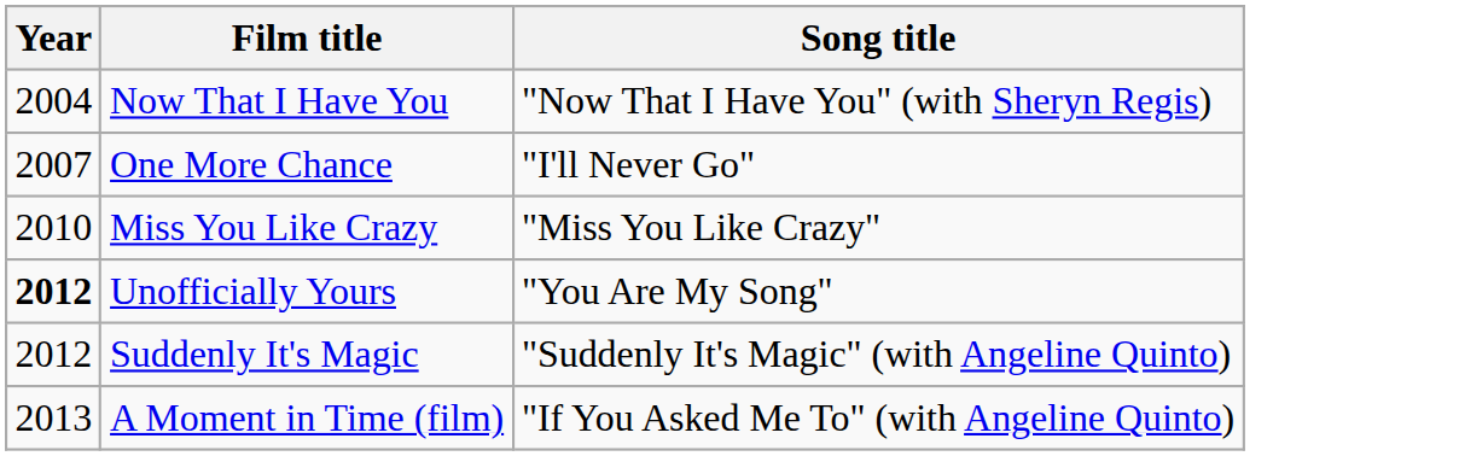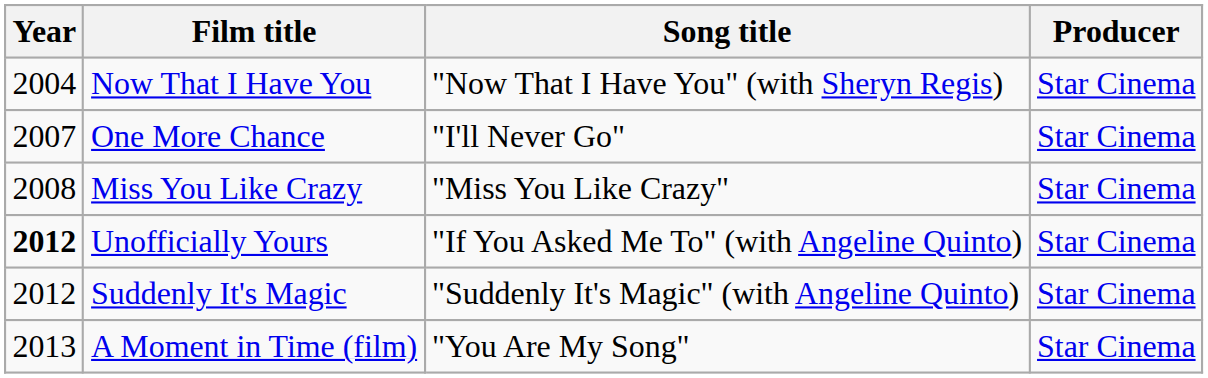+ column: Producer | Star Cinema | Star Cinema | Star Cinema | Star Cinema | Star Cinema | Star Cinema
Miss You Like Crazy | Year: 2010 -> 2008
Unofficially Yours | Song title: "You Are My Song" -> "If You Asked Me To" (with Angeline Quinto)
A Moment in Time (film) | Song title: "If You Asked Me To" (with Angeline Quinto) -> "You Are My Song"
